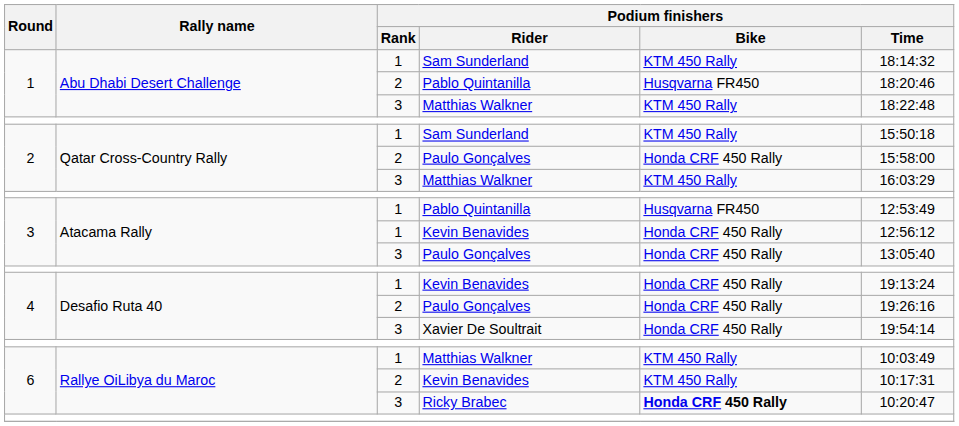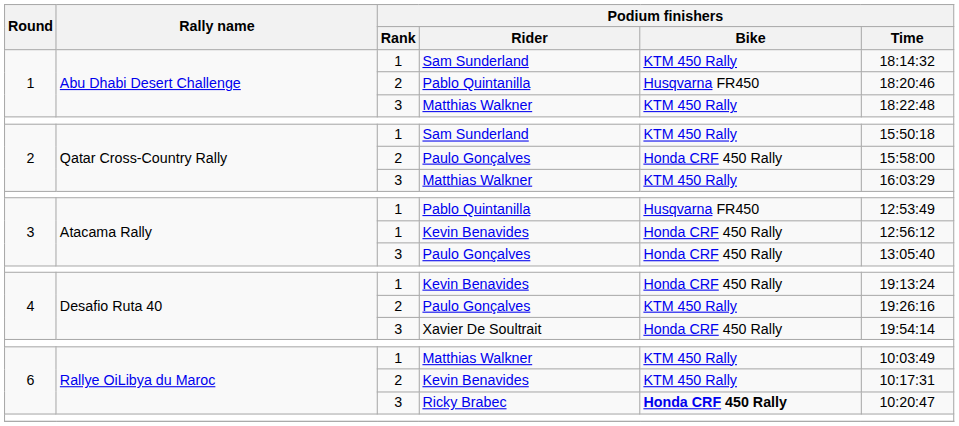4 / Paulo Gonçalves | Podium finishers / Bike: Honda CRF 450 Rally -> KTM 450 Rally
